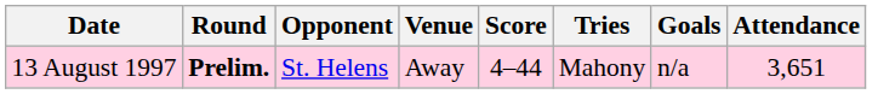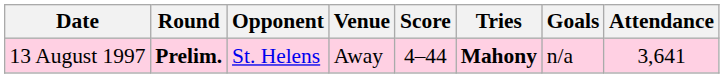13 August 1997 | Tries: normal -> bold
13 August 1997 | Attendance: 3,651 -> 3,641
